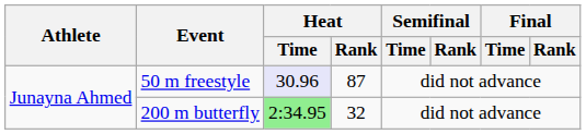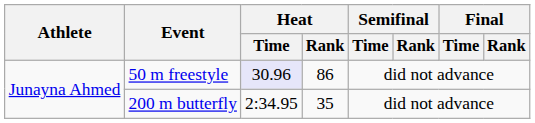50 m freestyle | Heat / Rank: 87 -> 86
200 m butterfly | Heat / Time: lightgreen background -> no background
200 m butterfly | Heat / Rank: 32 -> 35
